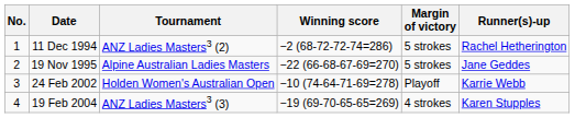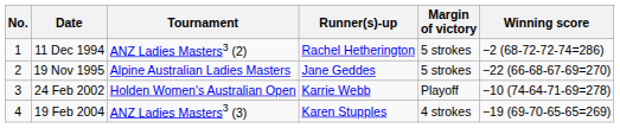columns swapped: Winning score <-> Runner(s)-up
